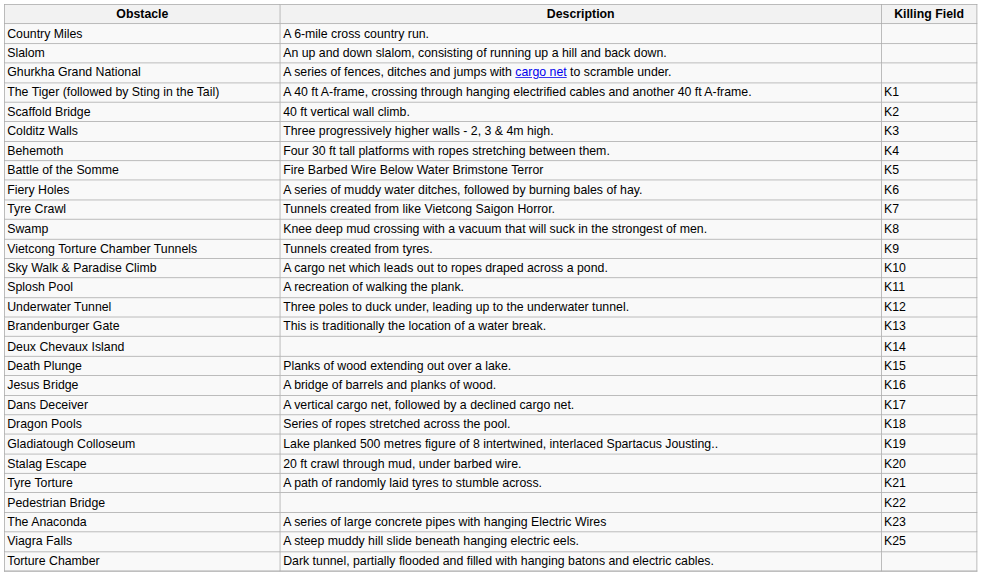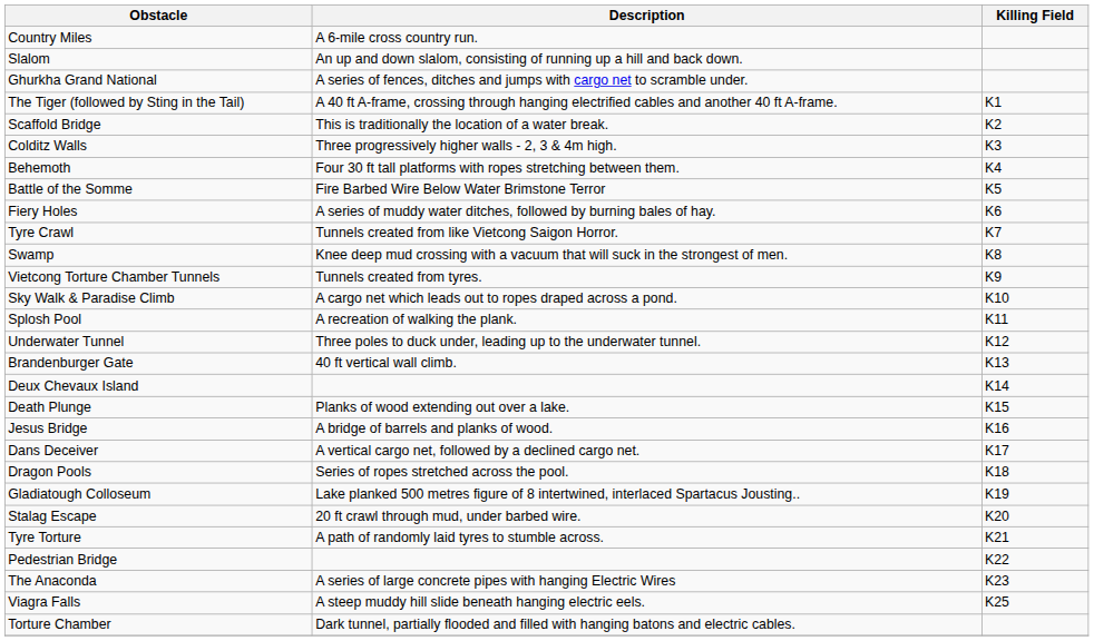Scaffold Bridge | Description: 40 ft vertical wall climb. -> This is traditionally the location of a water break.
Brandenburger Gate | Description: This is traditionally the location of a water break. -> 40 ft vertical wall climb.
